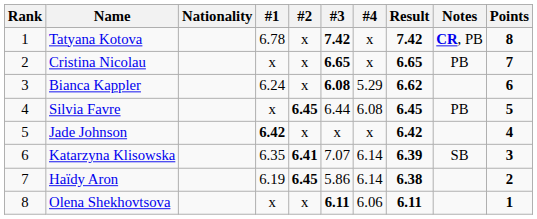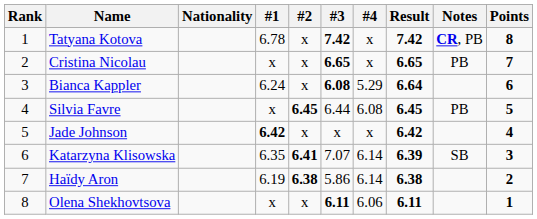Bianca Kappler | Result: 6.62 -> 6.64
Haïdy Aron | #2: 6.45 -> 6.38
